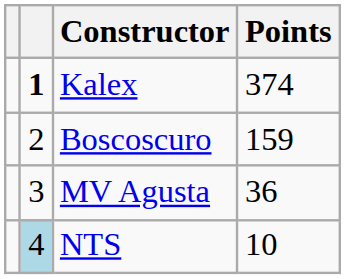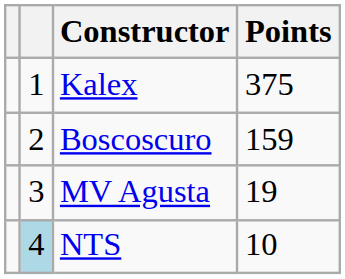Kalex | column 2: bold -> normal
Kalex | Points: 374 -> 375
MV Agusta | Points: 36 -> 19
